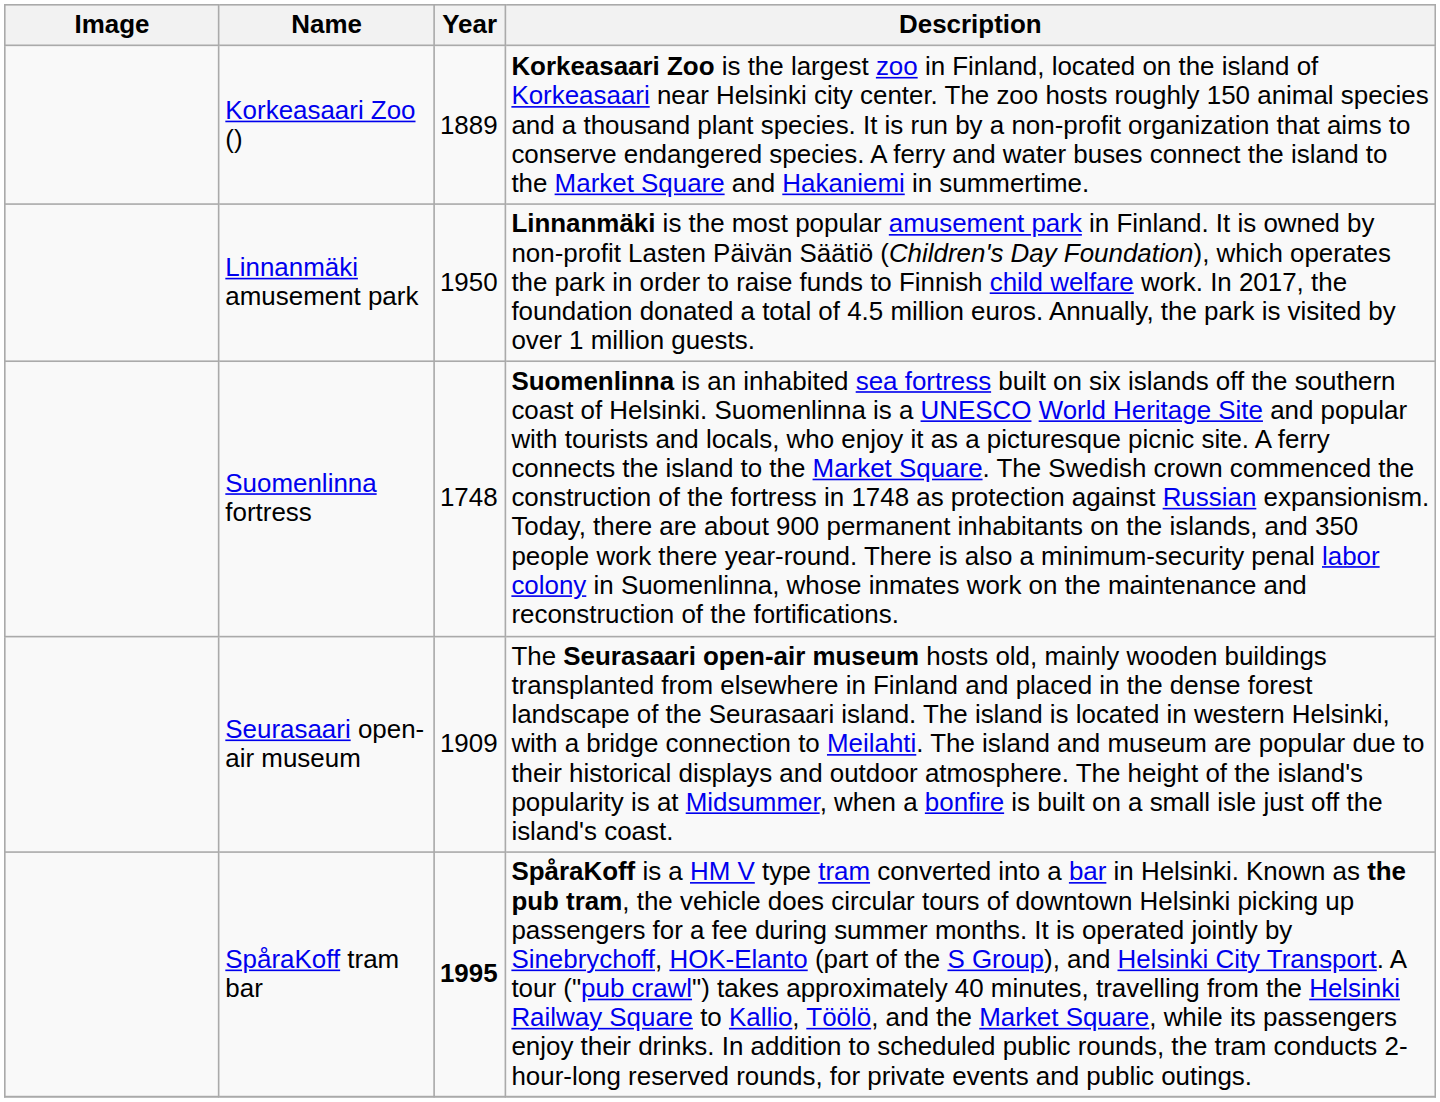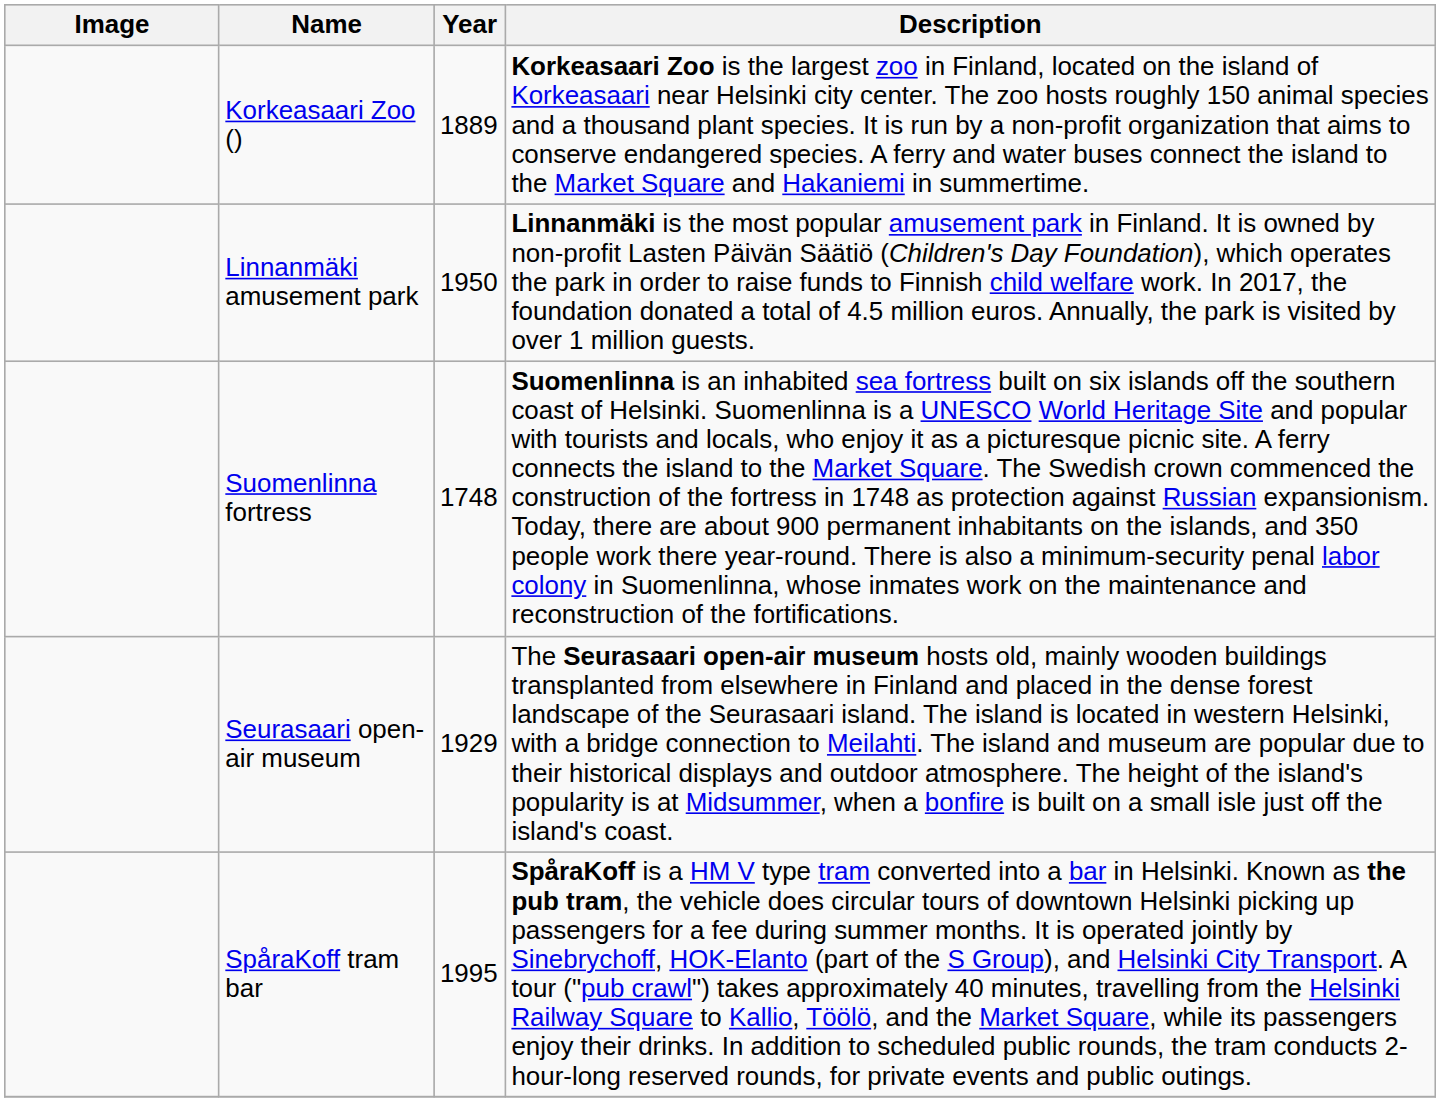Seurasaari open-air museum | Year: 1909 -> 1929
SpåraKoff tram bar | Year: bold -> normal
